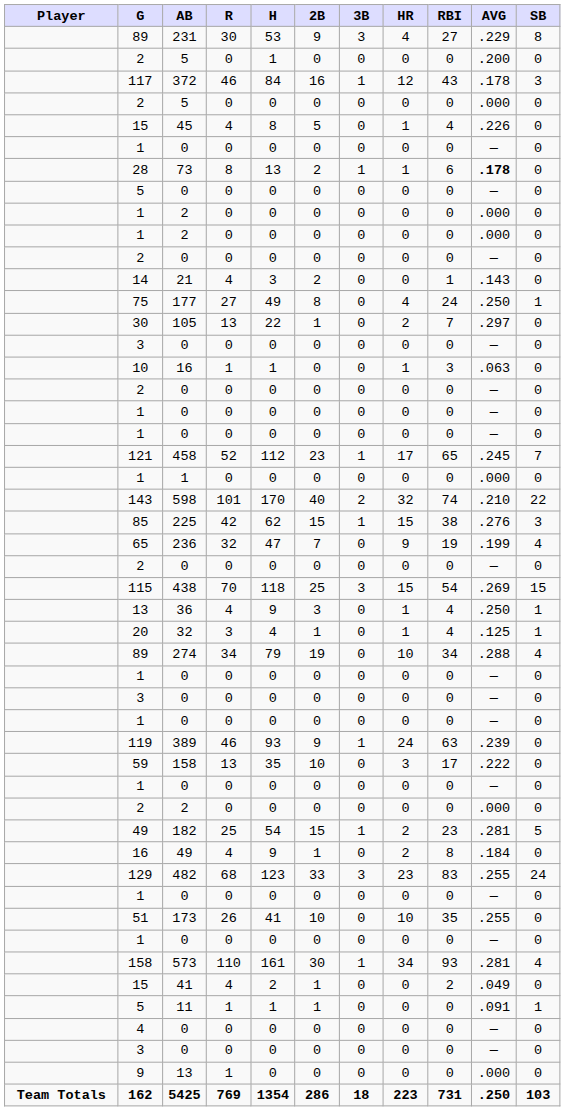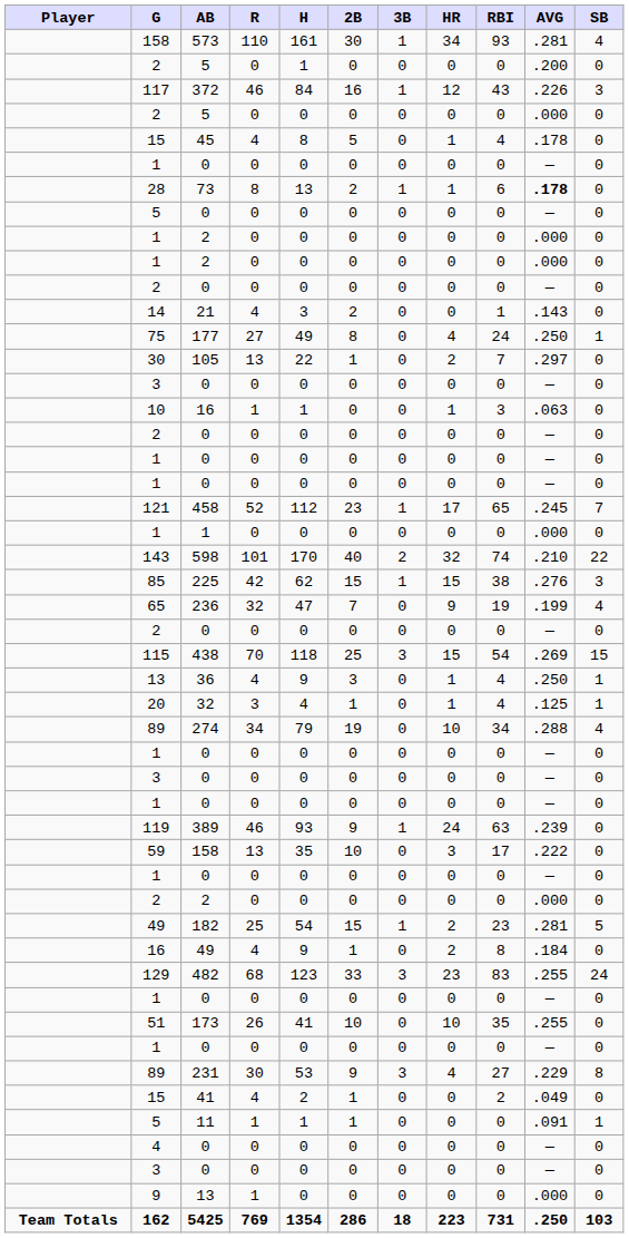rows swapped: 231 <-> 573
372 | AVG: .178 -> .226
45 | AVG: .226 -> .178
